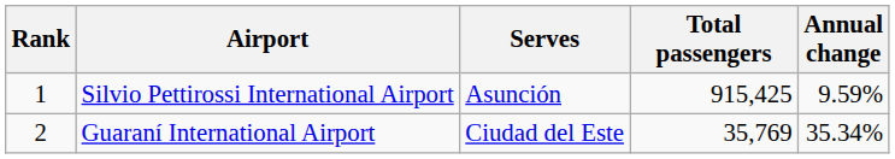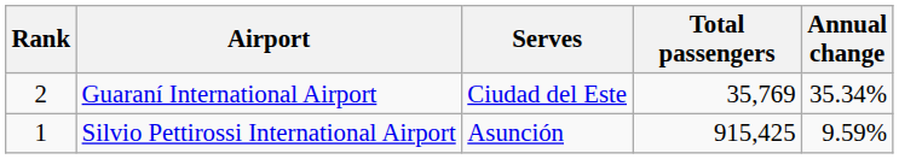rows swapped: Silvio Pettirossi International Airport <-> Guaraní International Airport
